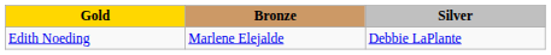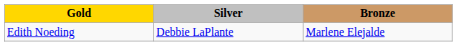columns swapped: Silver <-> Bronze
